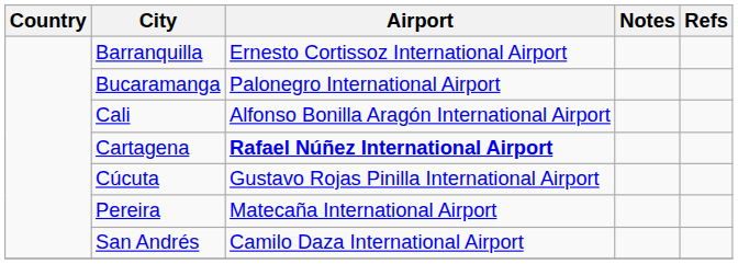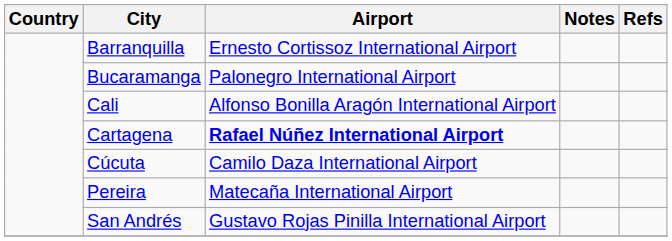Cúcuta | Airport: Gustavo Rojas Pinilla International Airport -> Camilo Daza International Airport
San Andrés | Airport: Camilo Daza International Airport -> Gustavo Rojas Pinilla International Airport
